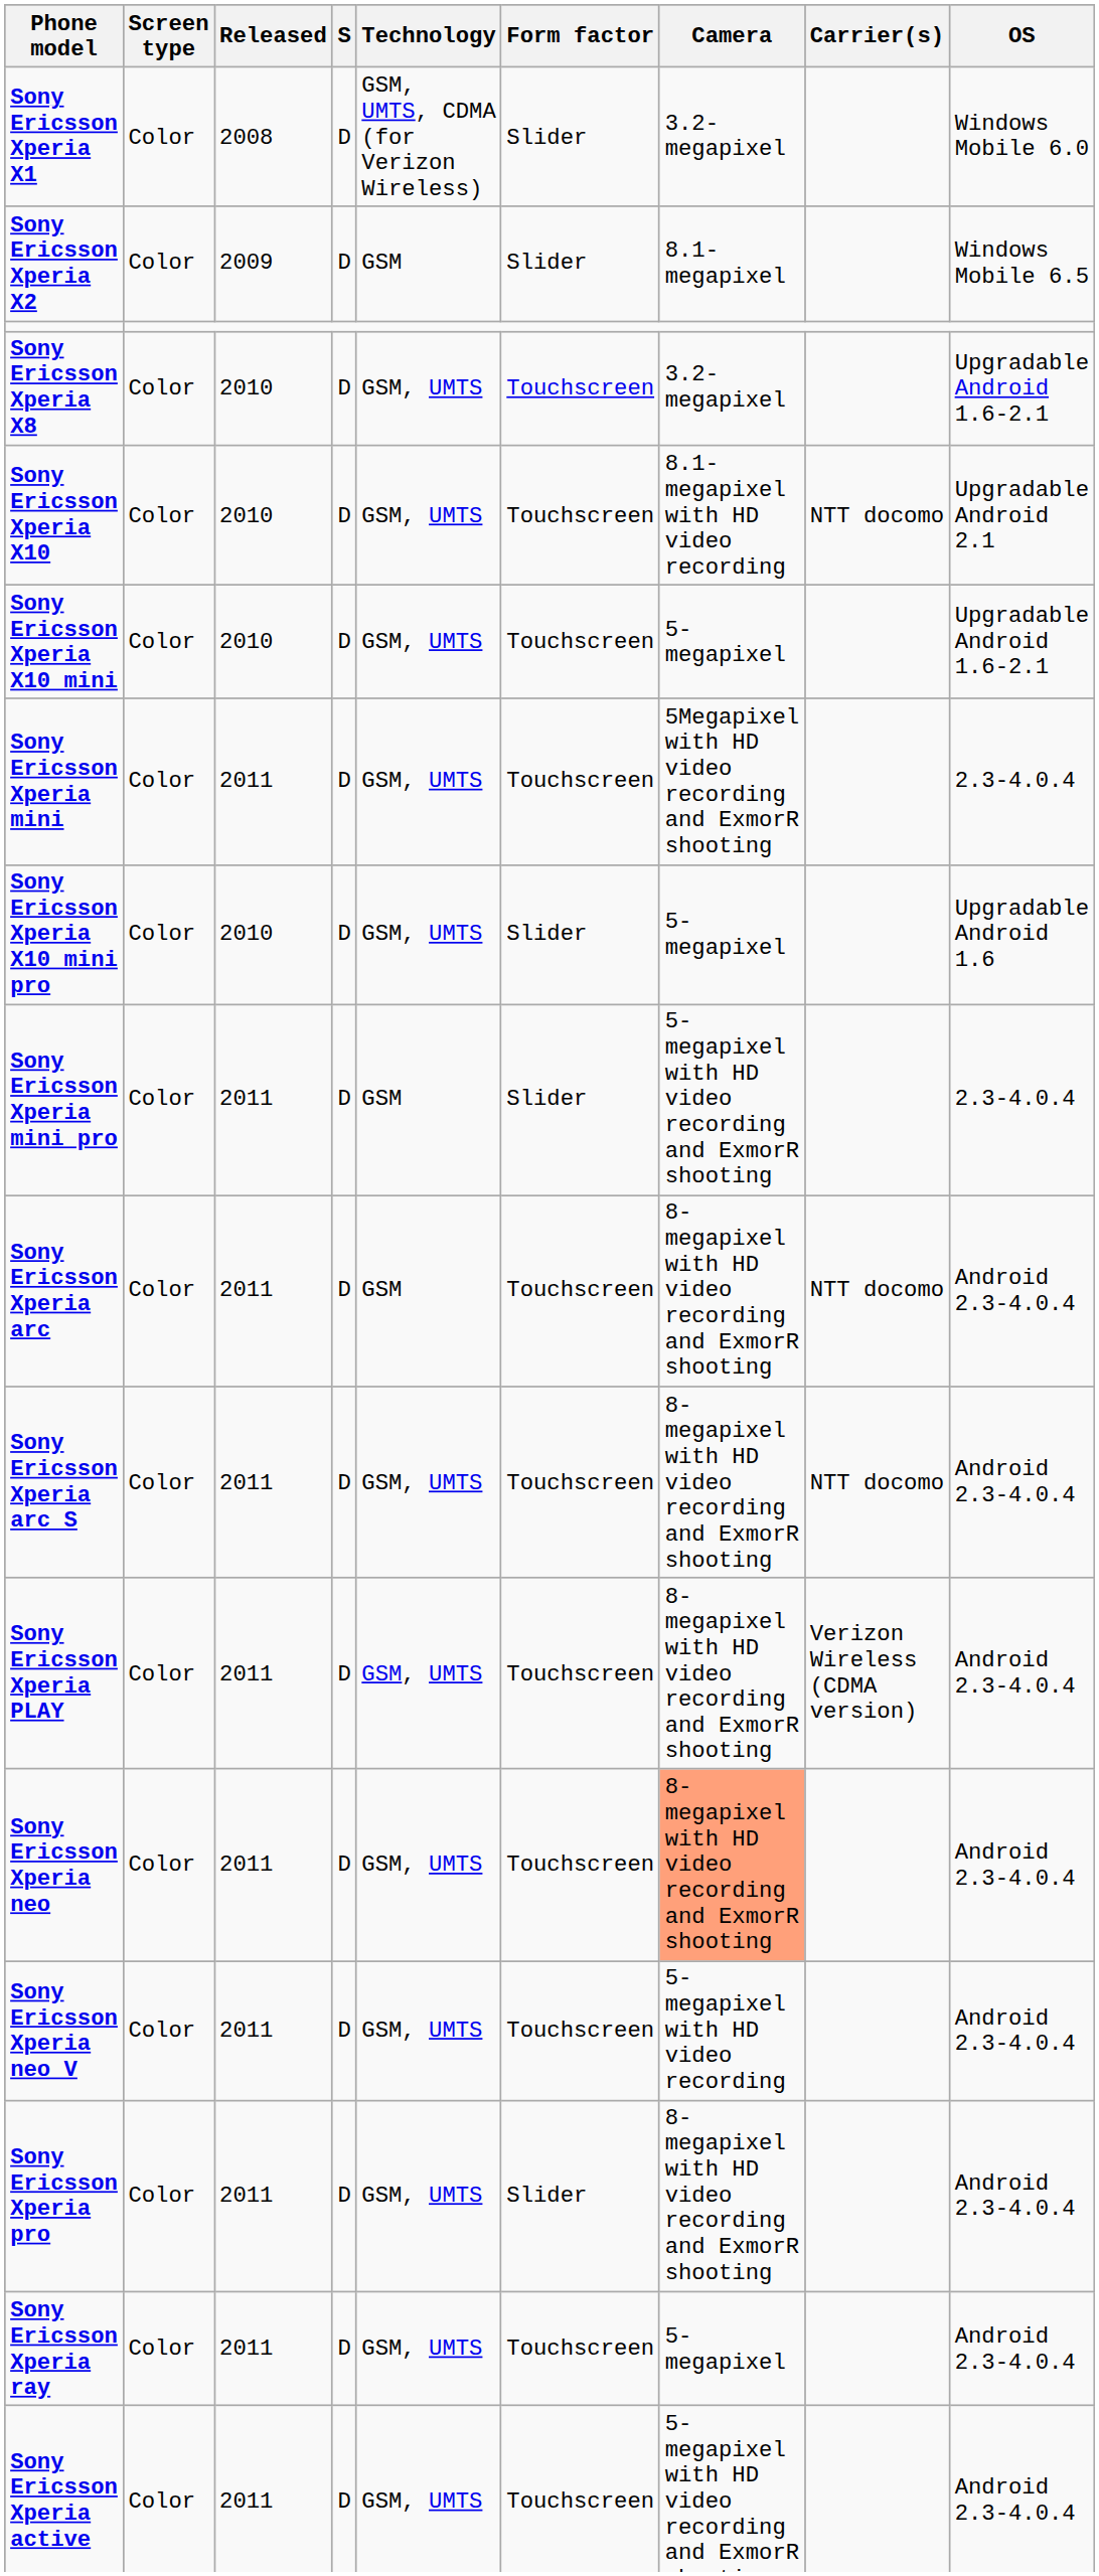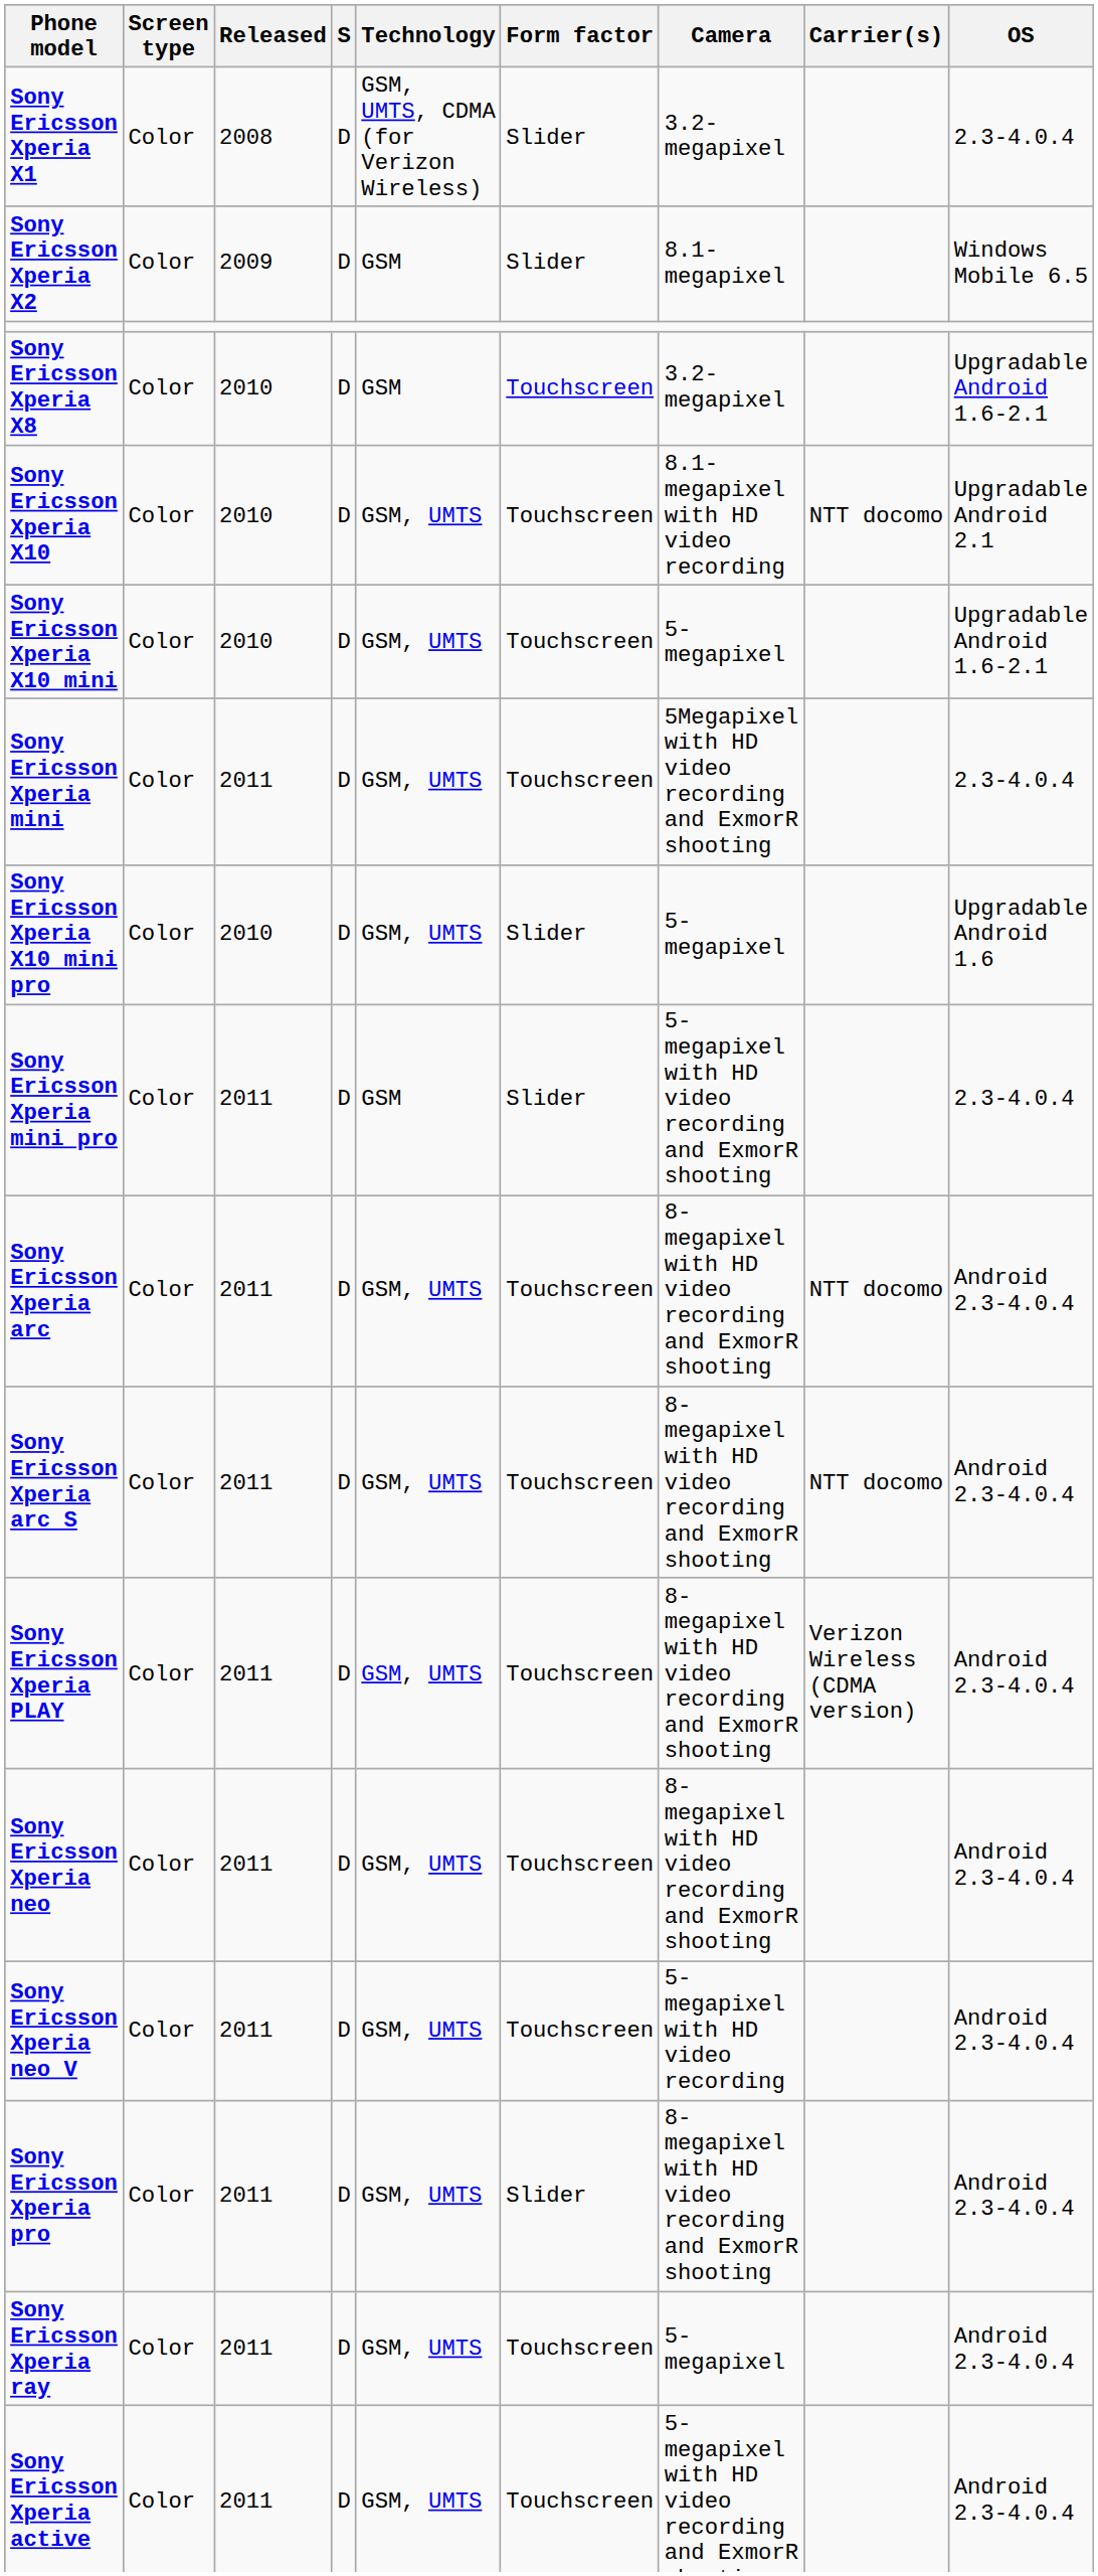Sony Ericsson Xperia X1 | OS: Windows Mobile 6.0 -> 2.3-4.0.4
Sony Ericsson Xperia X8 | Technology: GSM, UMTS -> GSM
Sony Ericsson Xperia arc | Technology: GSM -> GSM, UMTS
Sony Ericsson Xperia neo | Camera: lightsalmon background -> no background
